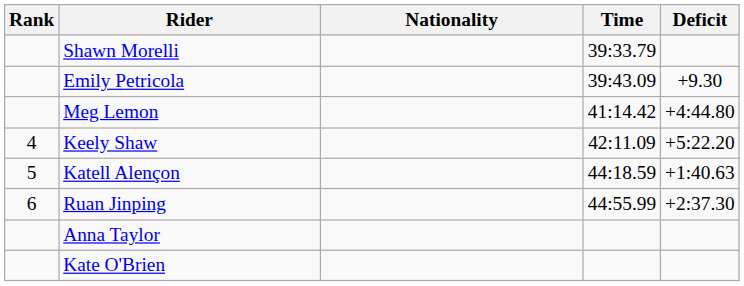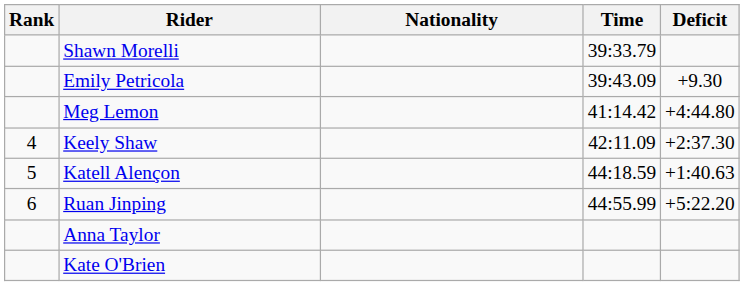Keely Shaw | Deficit: +5:22.20 -> +2:37.30
Ruan Jinping | Deficit: +2:37.30 -> +5:22.20
